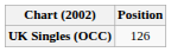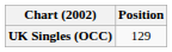UK Singles (OCC) | Position: 126 -> 129
